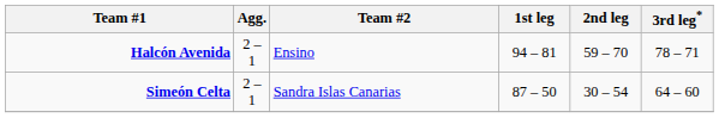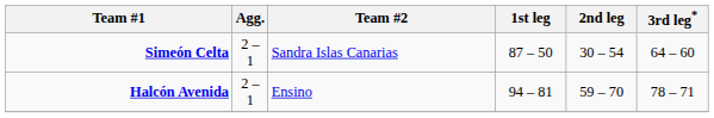rows swapped: Halcón Avenida <-> Simeón Celta
